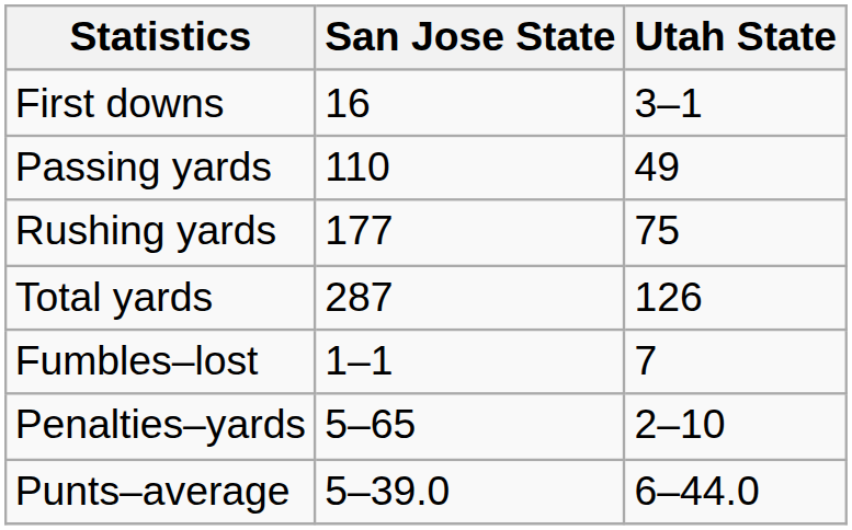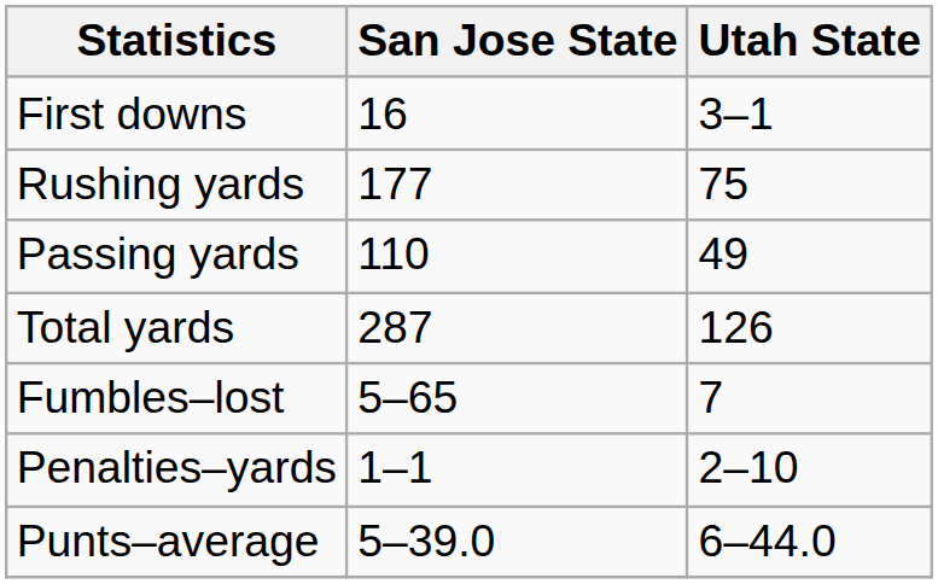rows swapped: Rushing yards <-> Passing yards
Fumbles–lost | San Jose State: 1–1 -> 5–65
Penalties–yards | San Jose State: 5–65 -> 1–1
